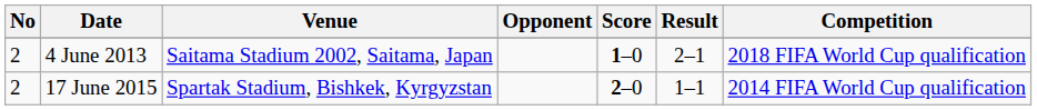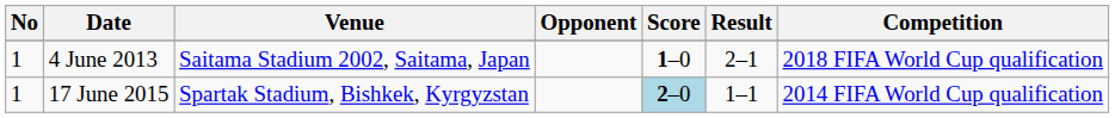4 June 2013 | No: 2 -> 1
17 June 2015 | No: 2 -> 1
17 June 2015 | Score: no background -> lightblue background
